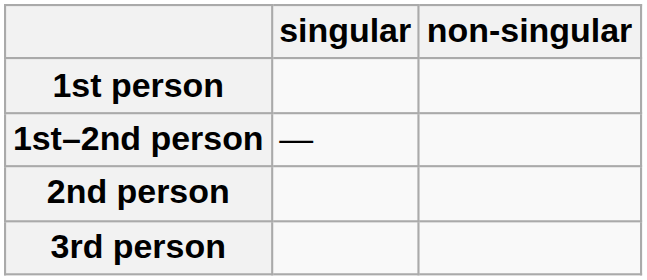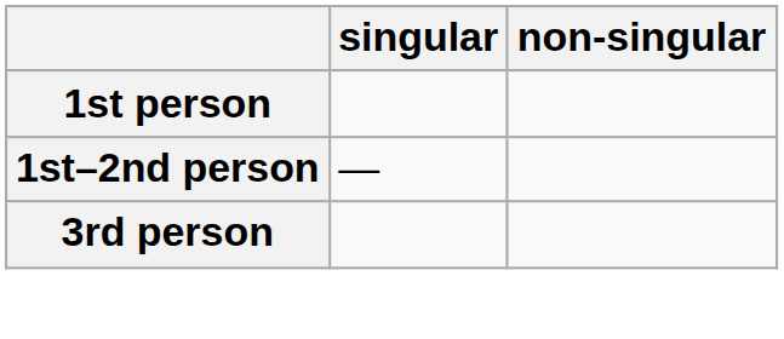- row: 2nd person
